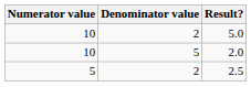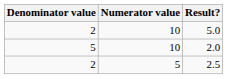columns swapped: Numerator value <-> Denominator value
